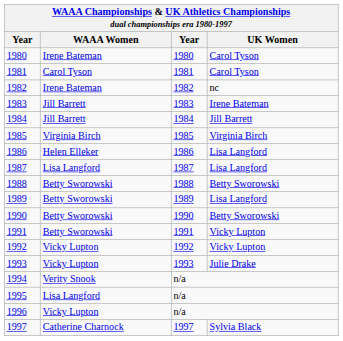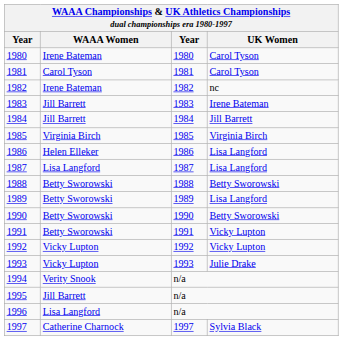1995 | WAAA Women: Lisa Langford -> Jill Barrett
1996 | WAAA Women: Vicky Lupton -> Lisa Langford
